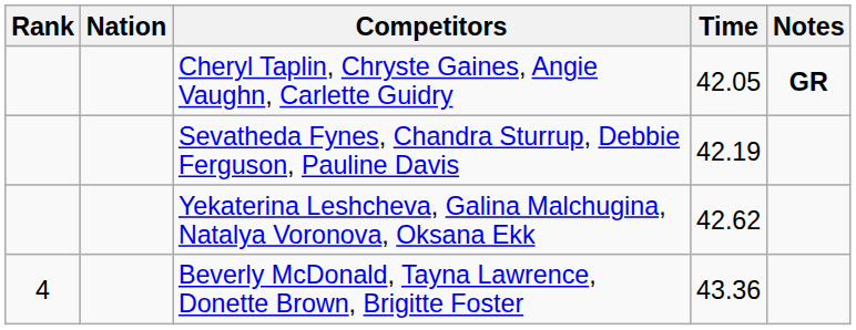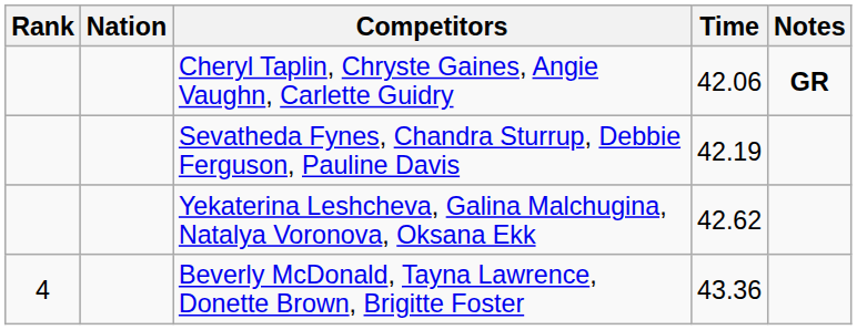Cheryl Taplin, Chryste Gaines, Angie Vaughn, Carlette Guidry | Time: 42.05 -> 42.06
